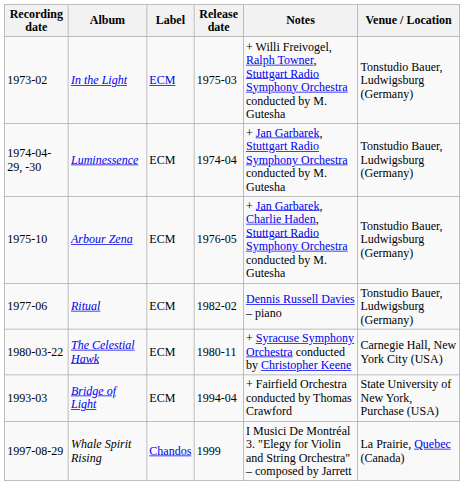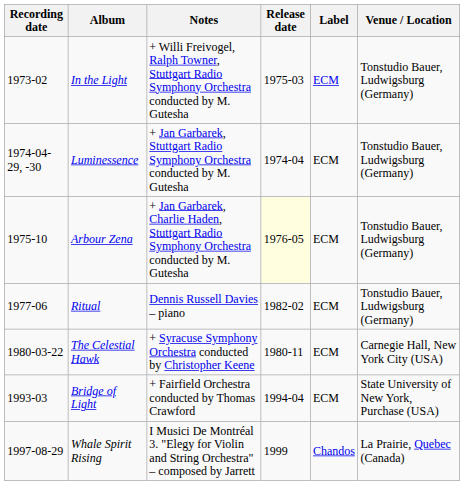columns swapped: Label <-> Notes
Arbour Zena | Release date: no background -> lightyellow background
